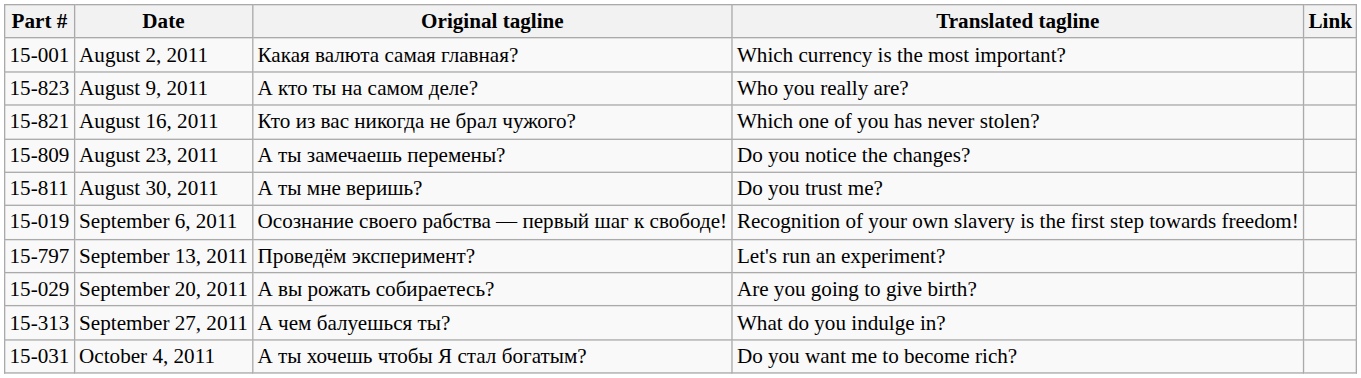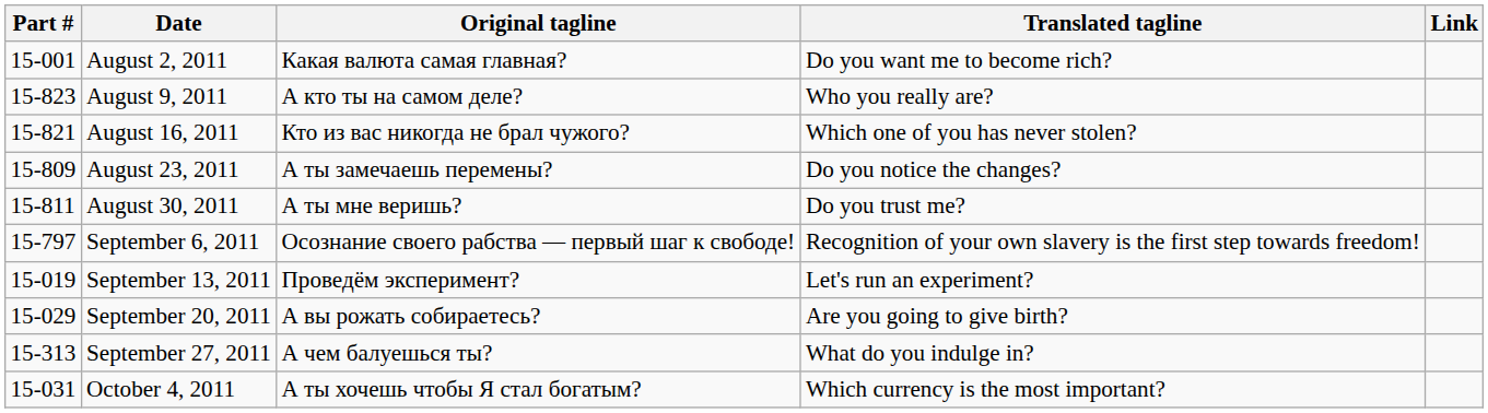August 2, 2011 | Translated tagline: Which currency is the most important? -> Do you want me to become rich?
September 6, 2011 | Part #: 15-019 -> 15-797
September 13, 2011 | Part #: 15-797 -> 15-019
October 4, 2011 | Translated tagline: Do you want me to become rich? -> Which currency is the most important?
